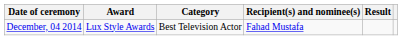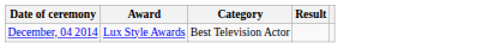- column: Recipient(s) and nominee(s) | Fahad Mustafa
